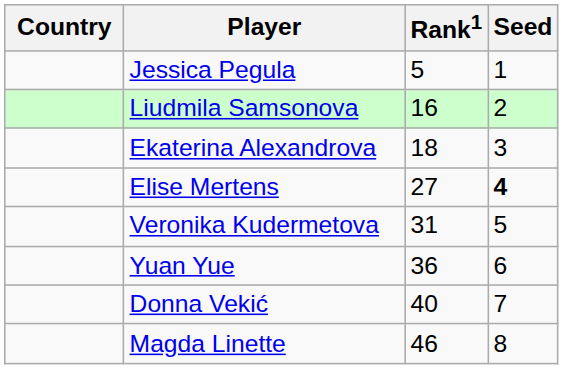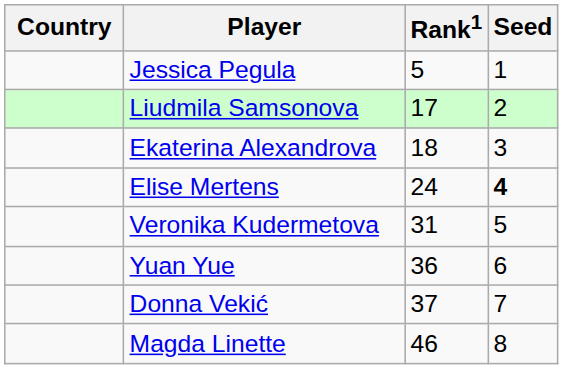Liudmila Samsonova | Rank1: 16 -> 17
Elise Mertens | Rank1: 27 -> 24
Donna Vekić | Rank1: 40 -> 37
